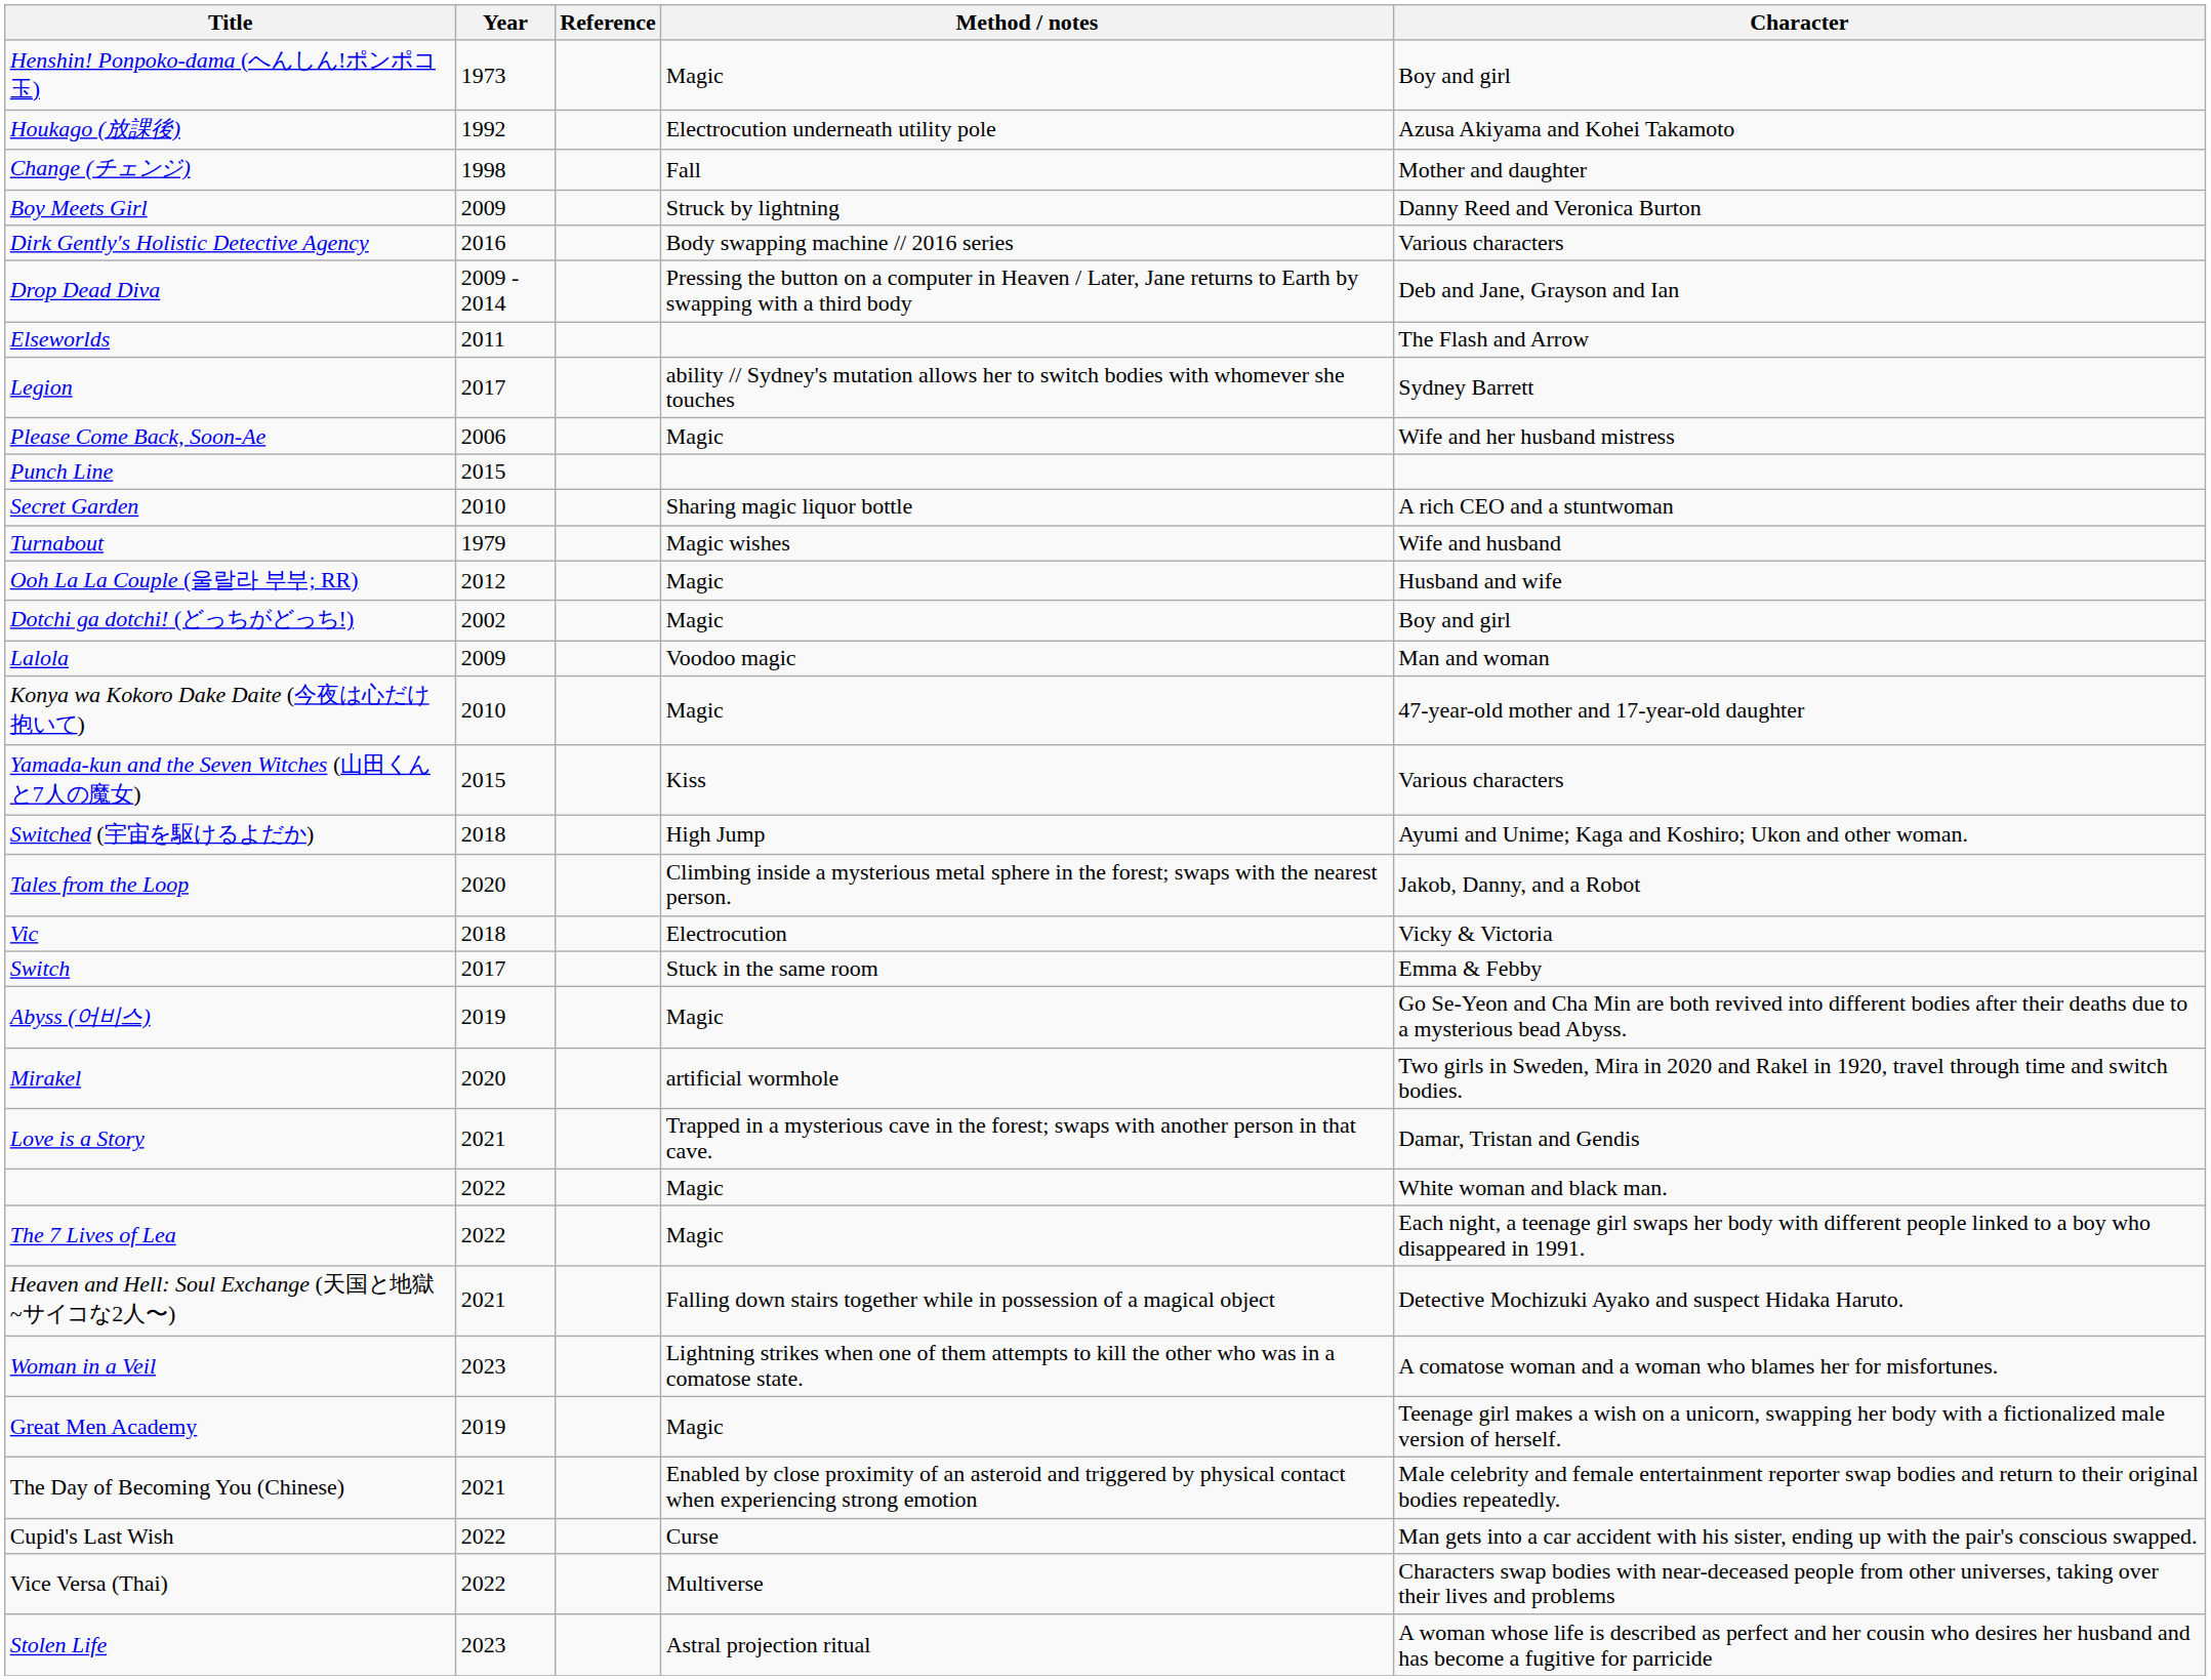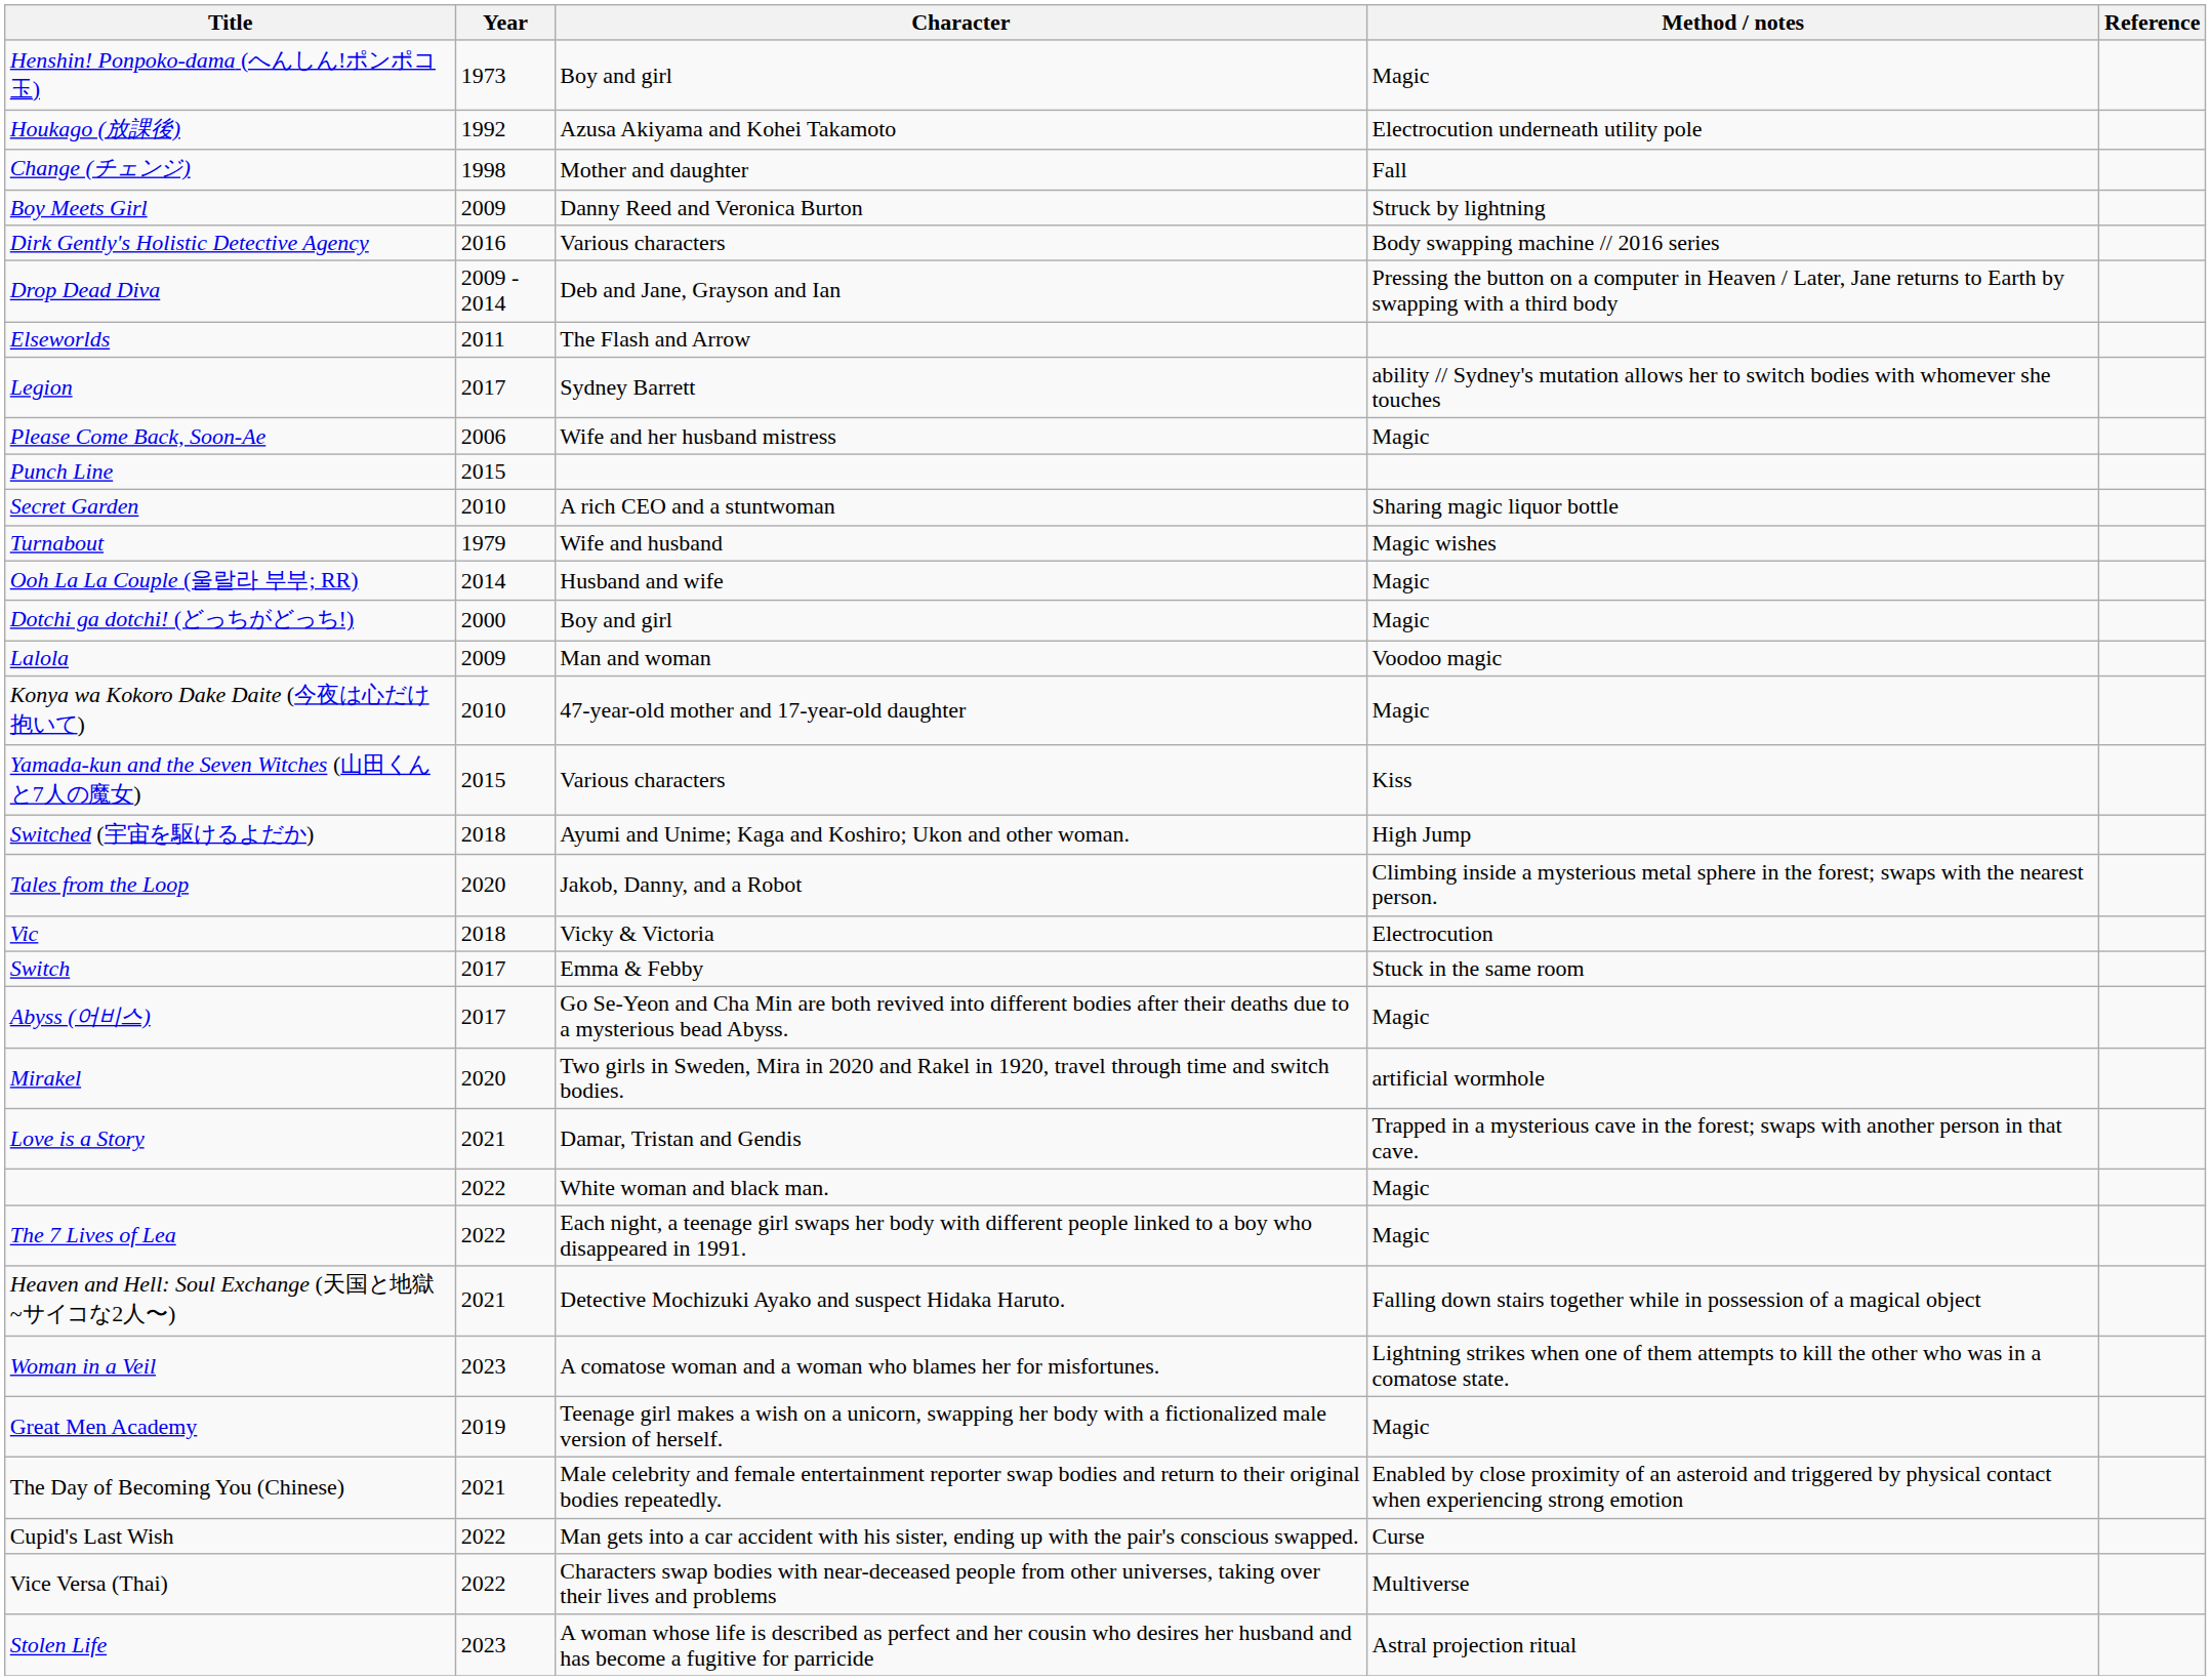columns swapped: Character <-> Reference
Ooh La La Couple (울랄라 부부; RR) | Year: 2012 -> 2014
Dotchi ga dotchi! (どっちがどっち!) | Year: 2002 -> 2000
Abyss (어비스) | Year: 2019 -> 2017
